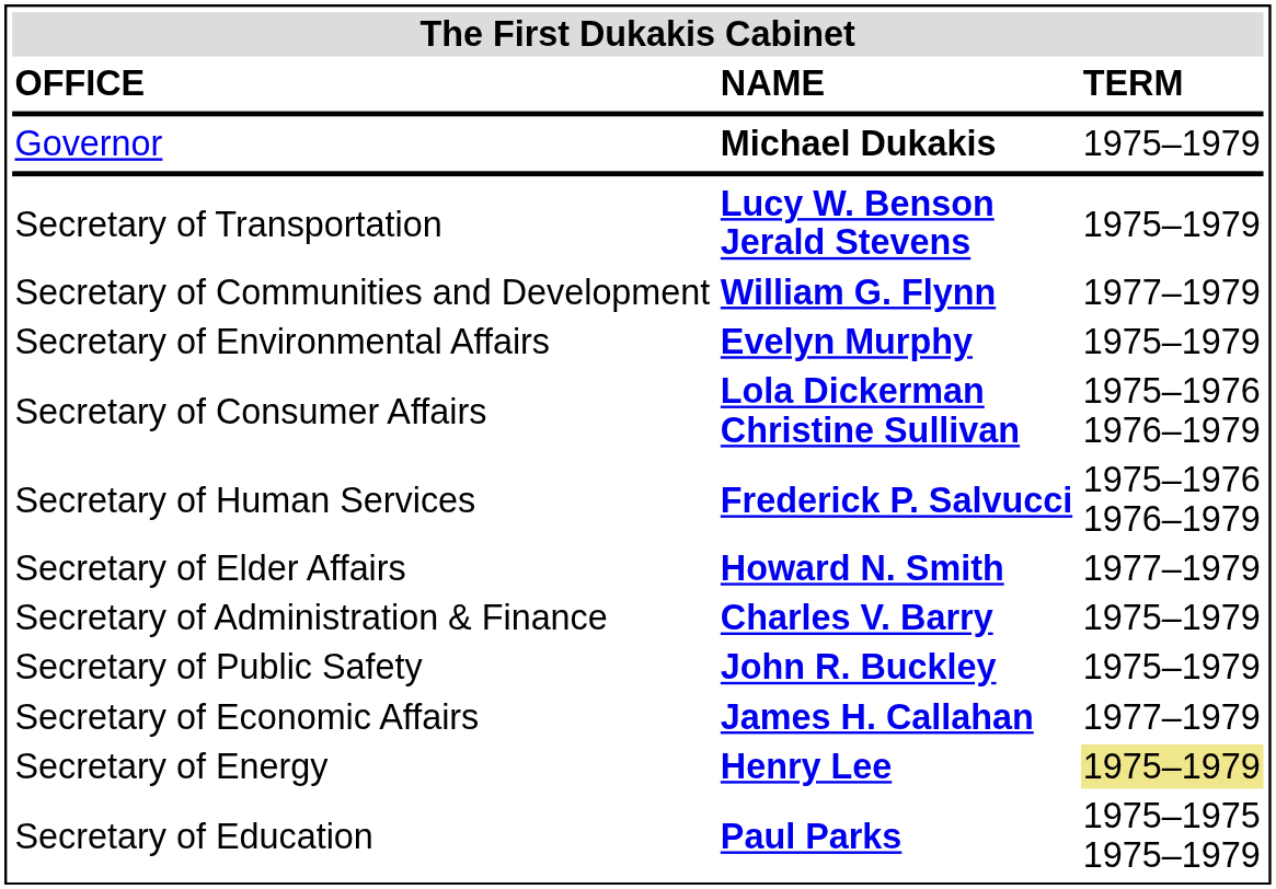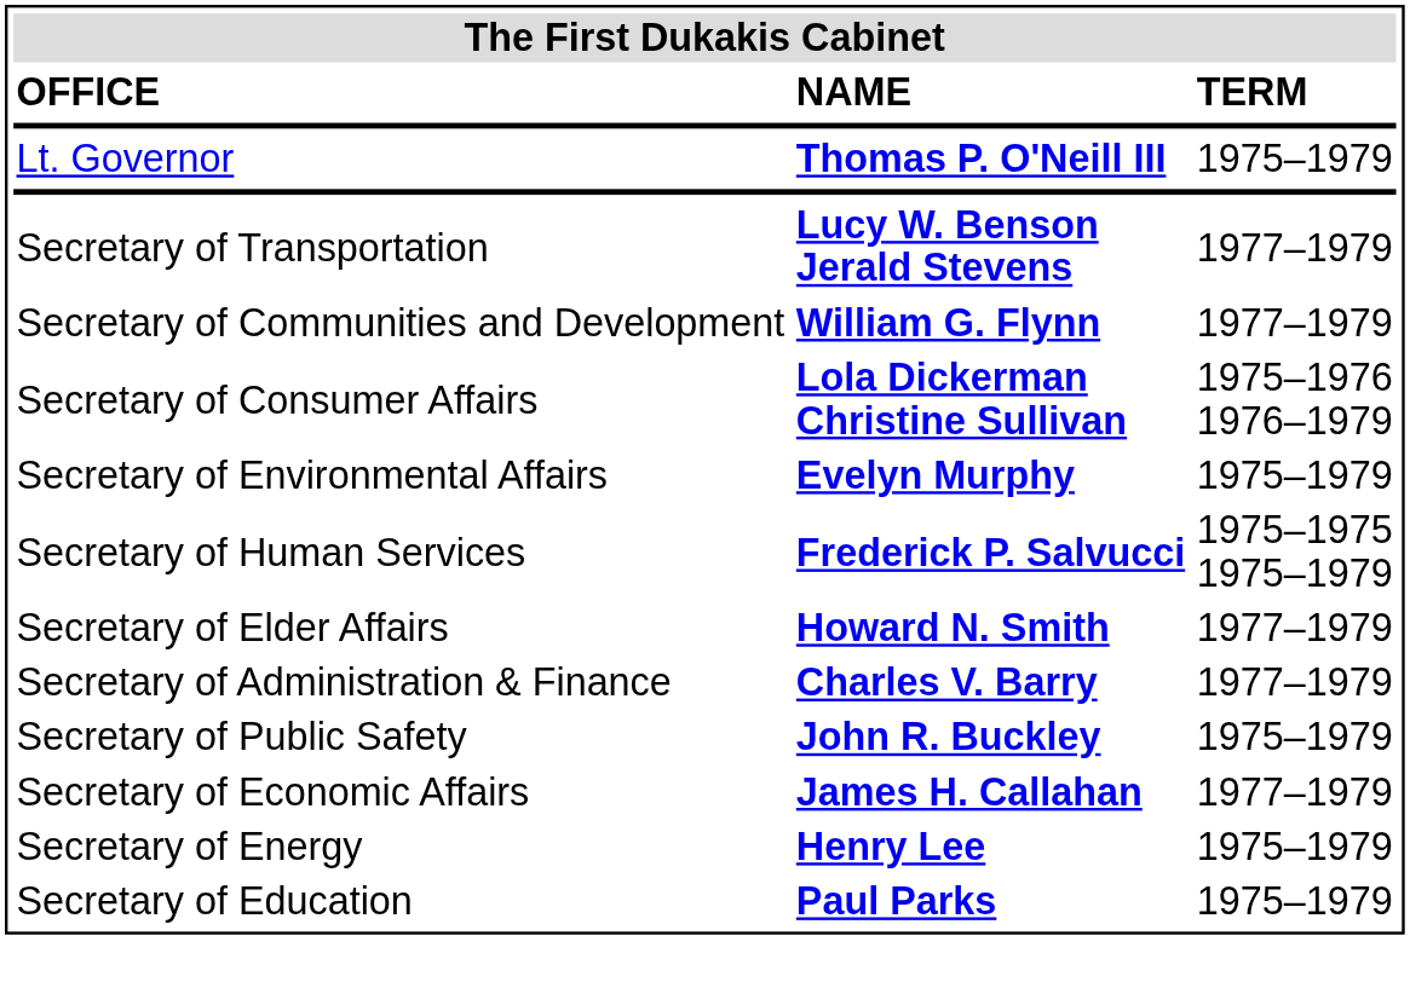- row: Governor | Michael Dukakis | 1975–1979
+ row: Lt. Governor | Thomas P. O'Neill III | 1975–1979
Secretary of Transportation | TERM: 1975–1979 -> 1977–1979
rows swapped: Secretary of Environmental Affairs <-> Secretary of Consumer Affairs
Secretary of Human Services | TERM: 1975–1976 1976–1979 -> 1975–1975 1975–1979
Secretary of Administration & Finance | TERM: 1975–1979 -> 1977–1979
Secretary of Energy | TERM: khaki background -> no background
Secretary of Education | TERM: 1975–1975 1975–1979 -> 1975–1979
